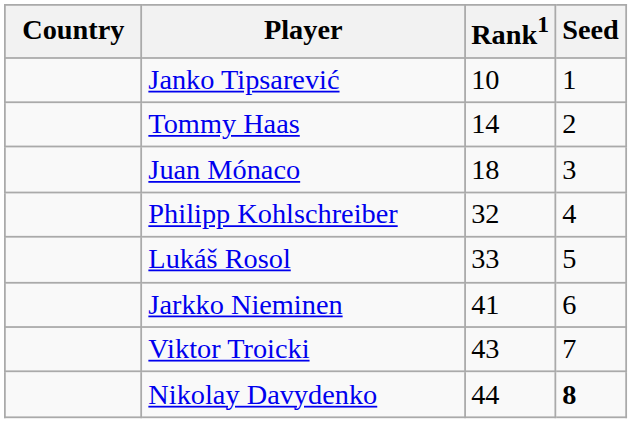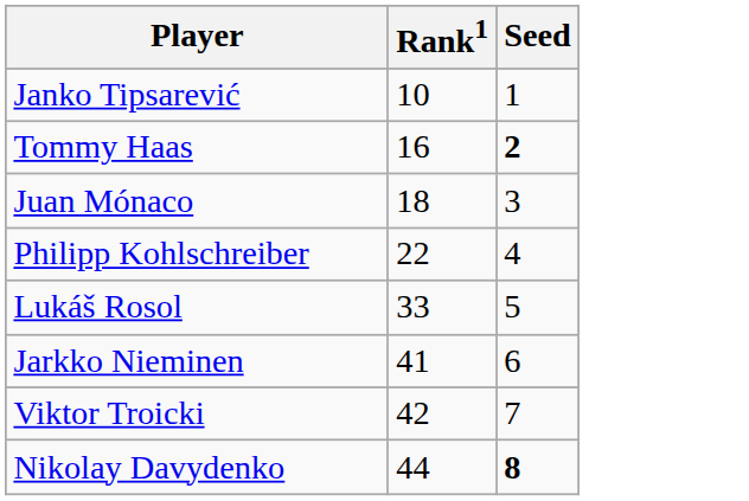- column: Country
Tommy Haas | Rank1: 14 -> 16
Tommy Haas | Seed: normal -> bold
Philipp Kohlschreiber | Rank1: 32 -> 22
Viktor Troicki | Rank1: 43 -> 42
